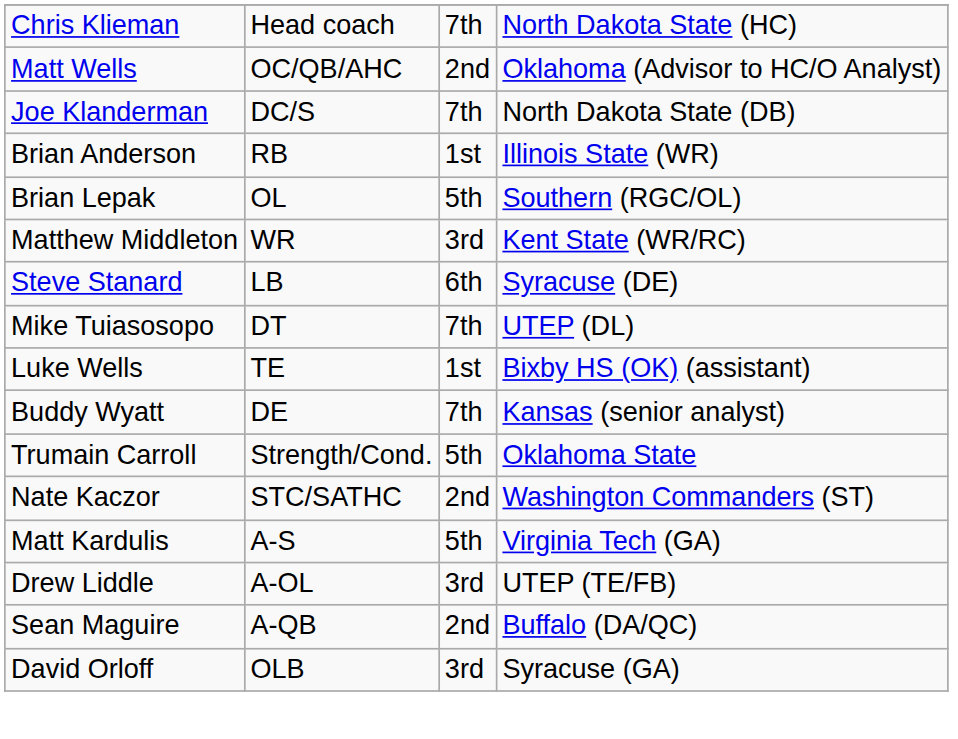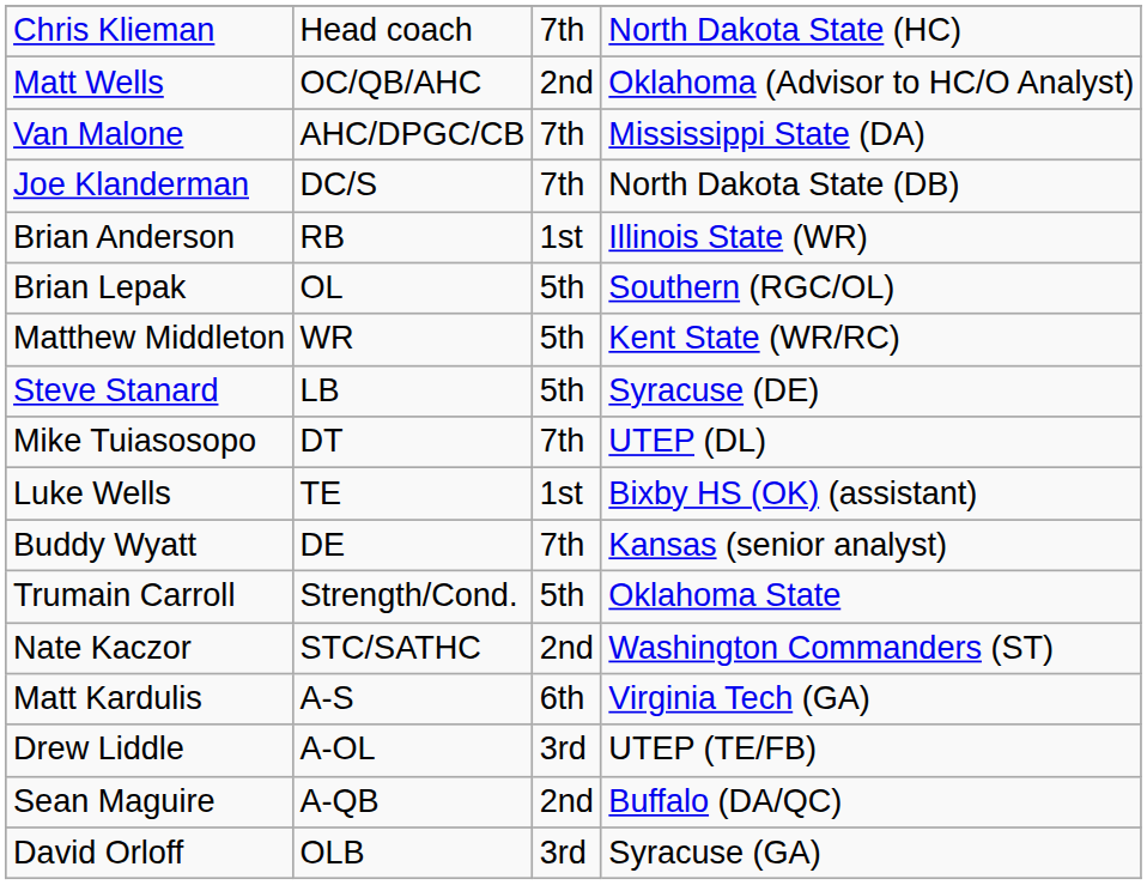+ row: Van Malone | AHC/DPGC/CB | 7th | Mississippi State (DA)
Matthew Middleton | column 3: 3rd -> 5th
Steve Stanard | column 3: 6th -> 5th
Matt Kardulis | column 3: 5th -> 6th
